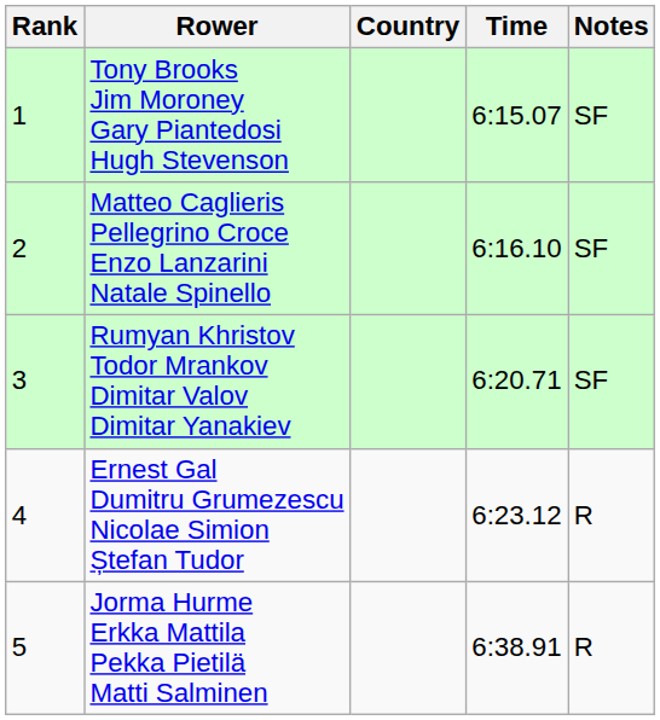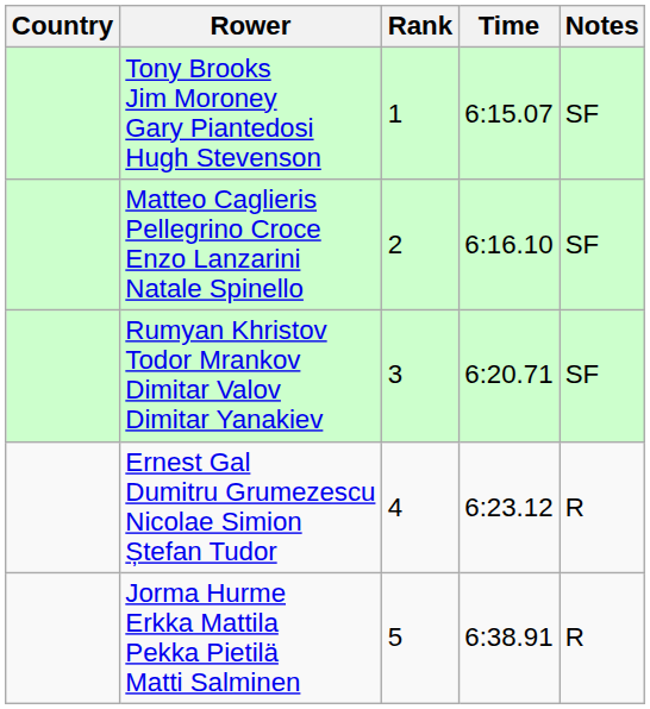columns swapped: Rank <-> Country
